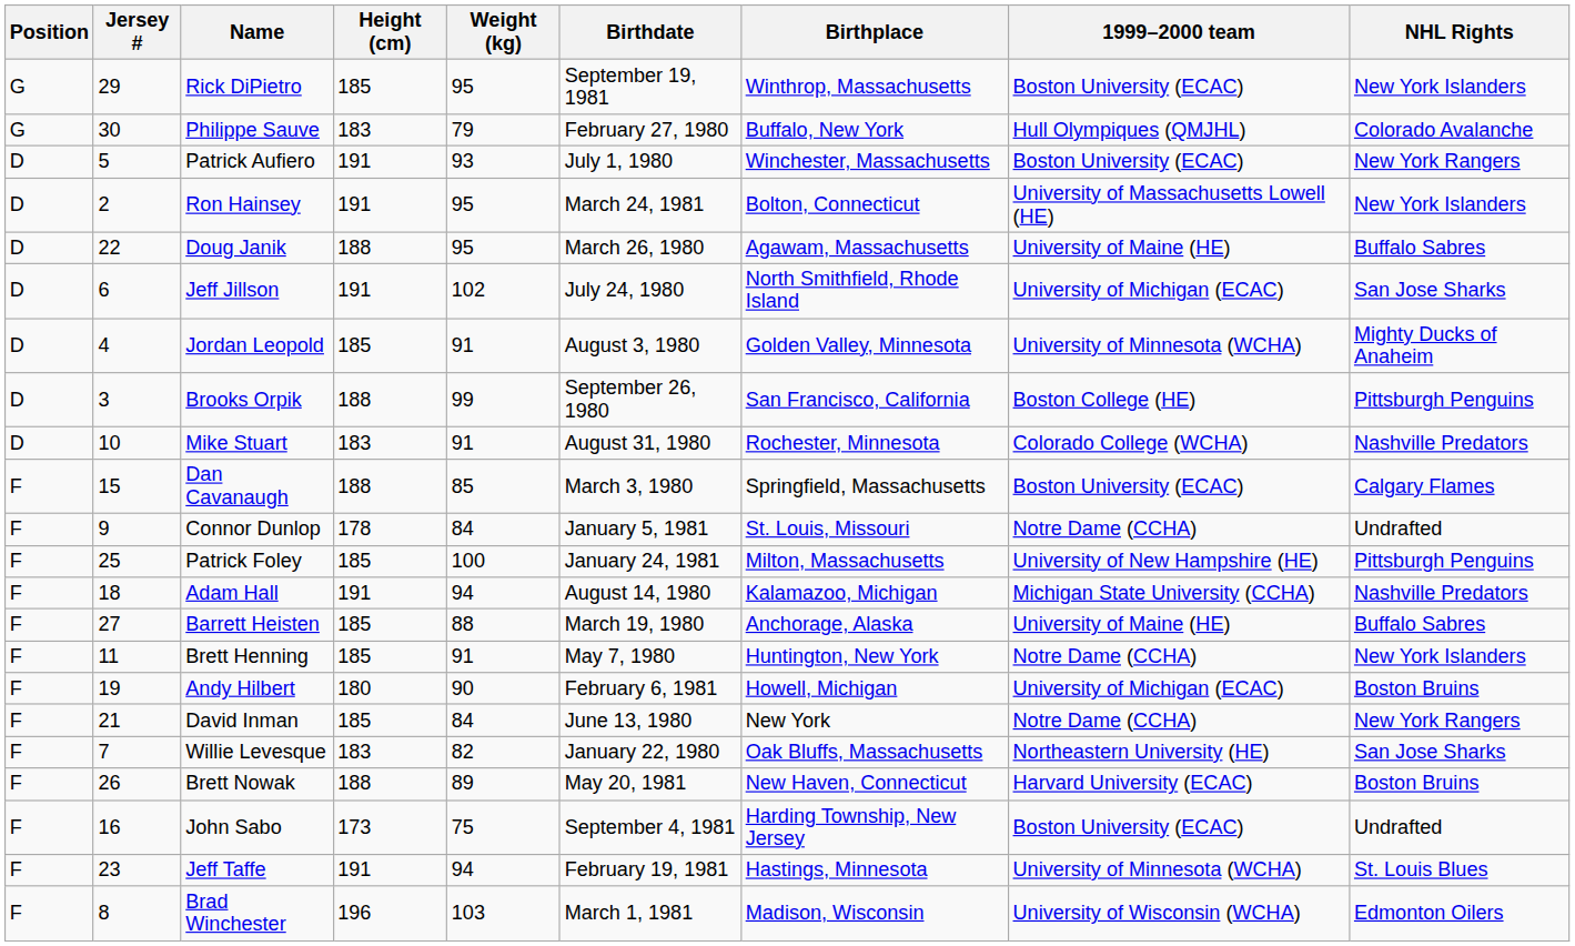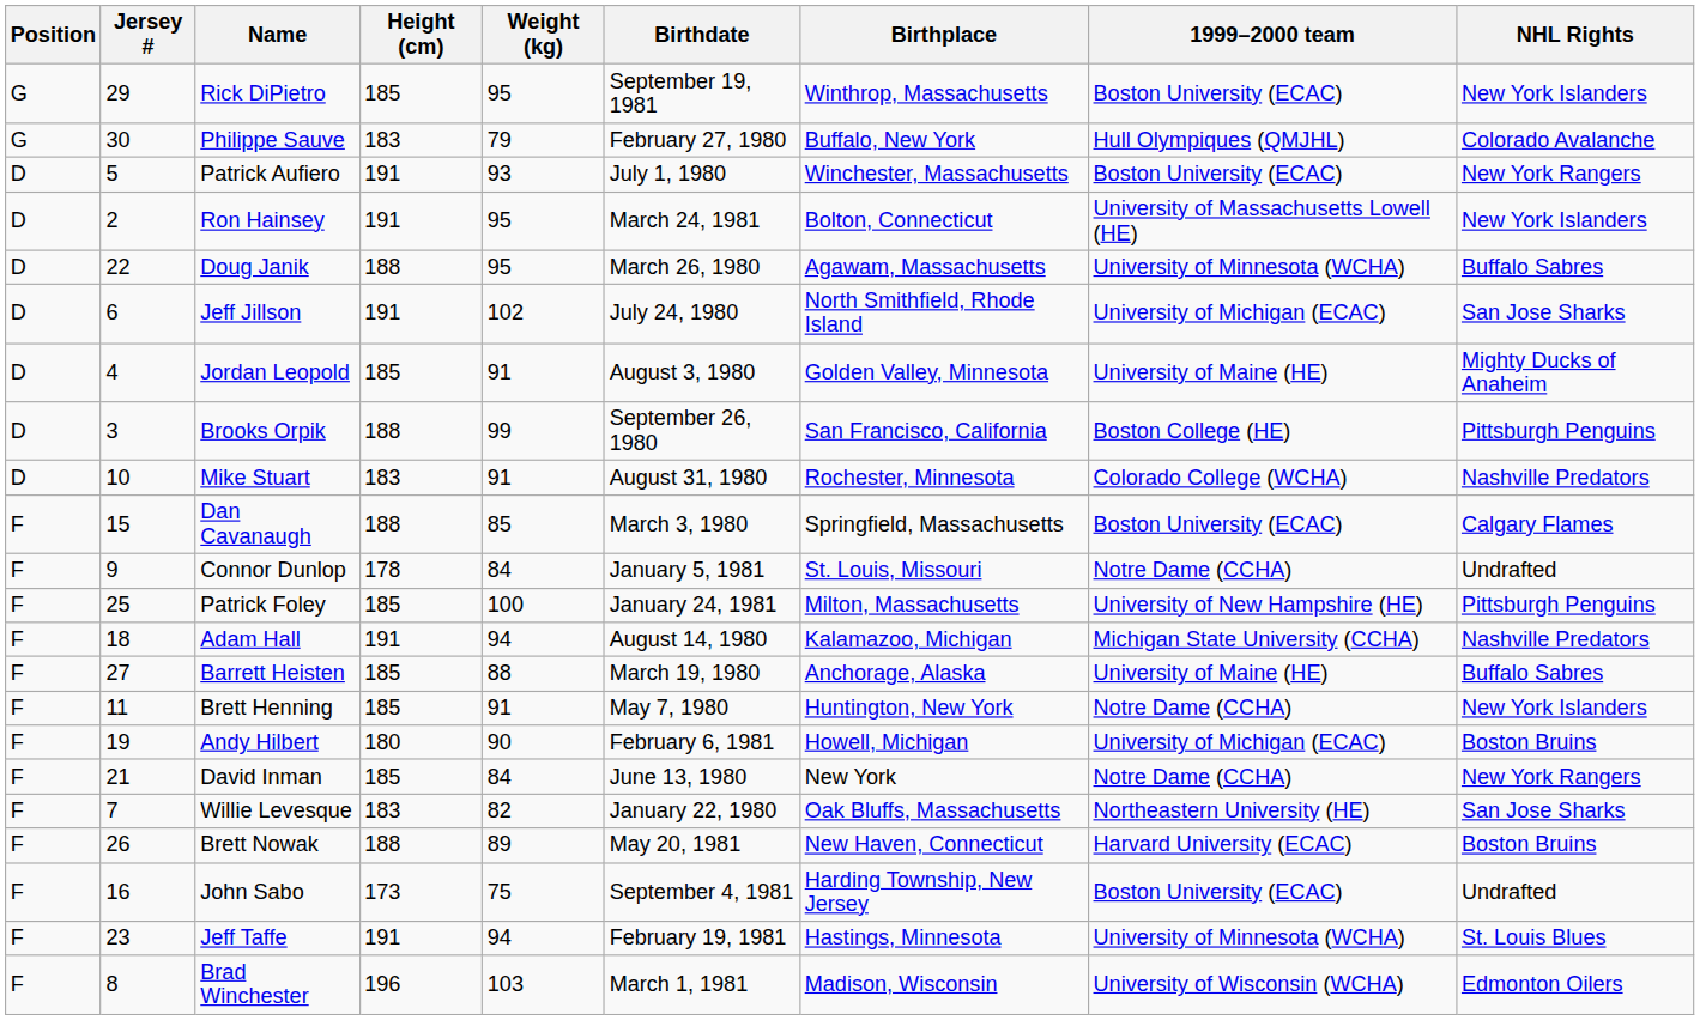Doug Janik | 1999–2000 team: University of Maine (HE) -> University of Minnesota (WCHA)
Jordan Leopold | 1999–2000 team: University of Minnesota (WCHA) -> University of Maine (HE)
